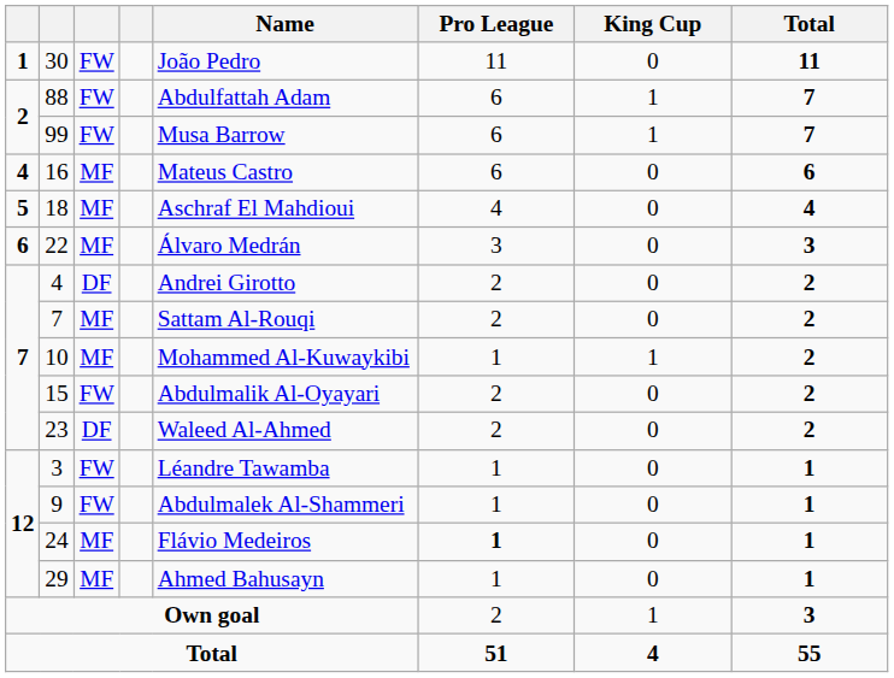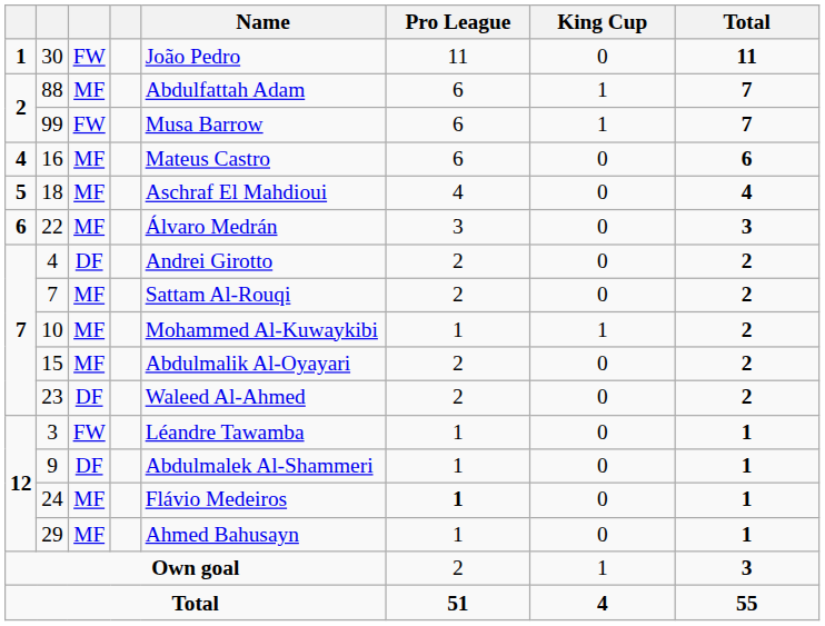88 | column 3: FW -> MF
15 | column 3: FW -> MF
9 | column 3: FW -> DF
